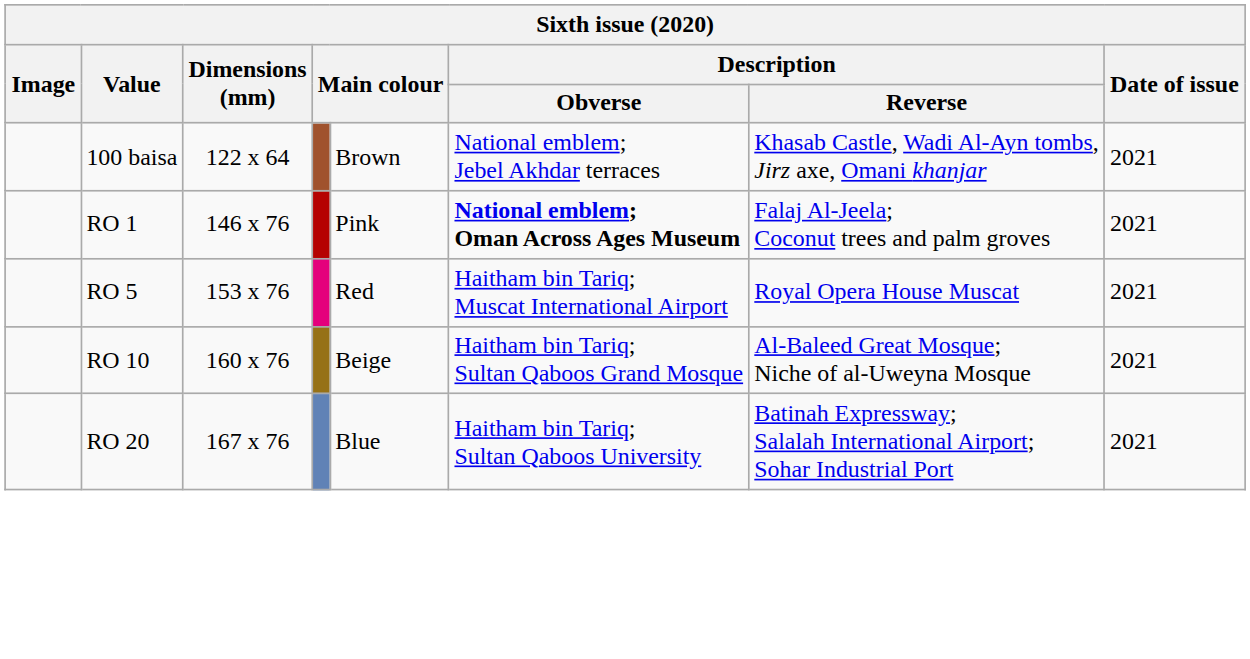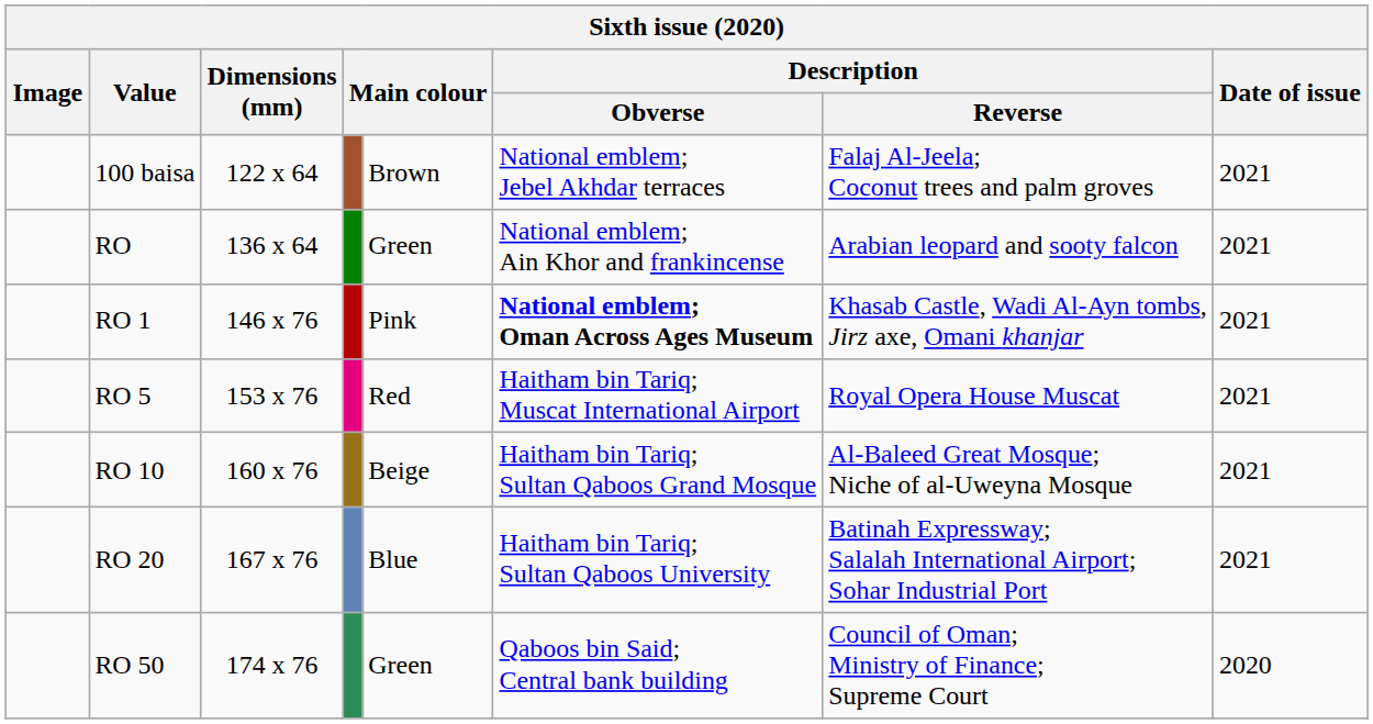100 baisa | Description / Reverse: Khasab Castle, Wadi Al-Ayn tombs, Jirz axe, Omani khanjar -> Falaj Al-Jeela; Coconut trees and palm groves
+ row: RO | 136 x 64 | Green | National emblem; Ain Khor and frankincense | Arabian leopard and sooty falcon | 2021
RO 1 | Description / Reverse: Falaj Al-Jeela; Coconut trees and palm groves -> Khasab Castle, Wadi Al-Ayn tombs, Jirz axe, Omani khanjar
+ row: RO 50 | 174 x 76 | Green | Qaboos bin Said; Central bank building | Council of Oman; Ministry of Finance; Supreme Court | 2020
